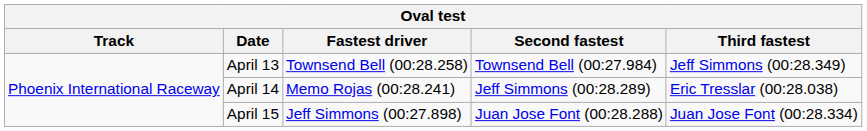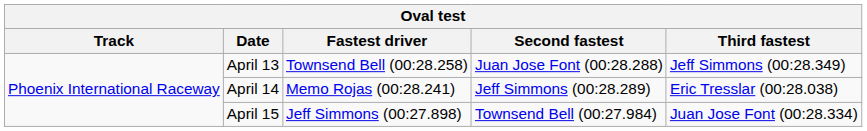April 13 | Second fastest: Townsend Bell (00:27.984) -> Juan Jose Font (00:28.288)
April 15 | Second fastest: Juan Jose Font (00:28.288) -> Townsend Bell (00:27.984)
